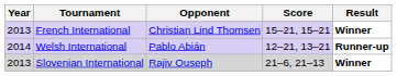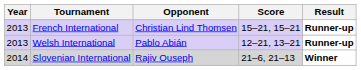French International | Result: Winner -> Runner-up
Welsh International | Year: 2014 -> 2013
Slovenian International | Year: 2013 -> 2014
